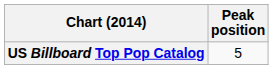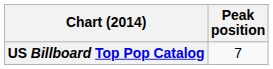US Billboard Top Pop Catalog | Peak position: 5 -> 7
